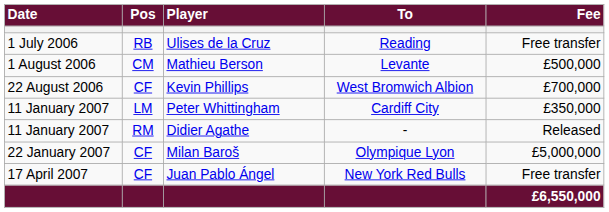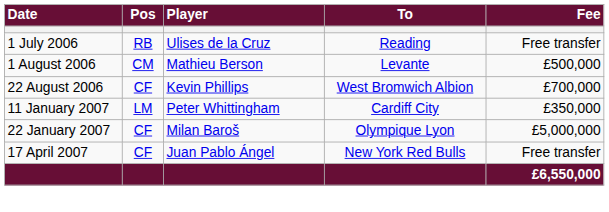- row: 11 January 2007 | RM | Didier Agathe | - | Released
